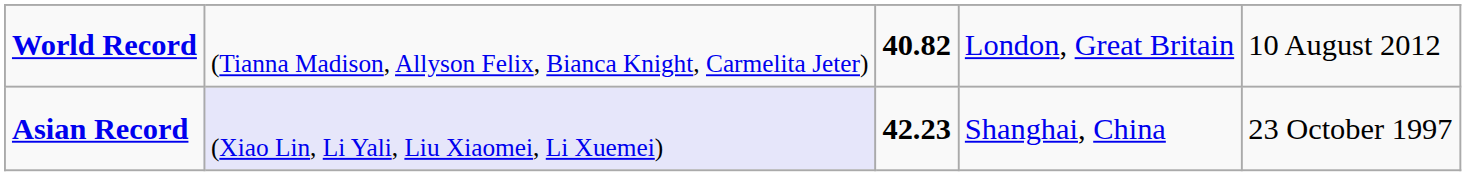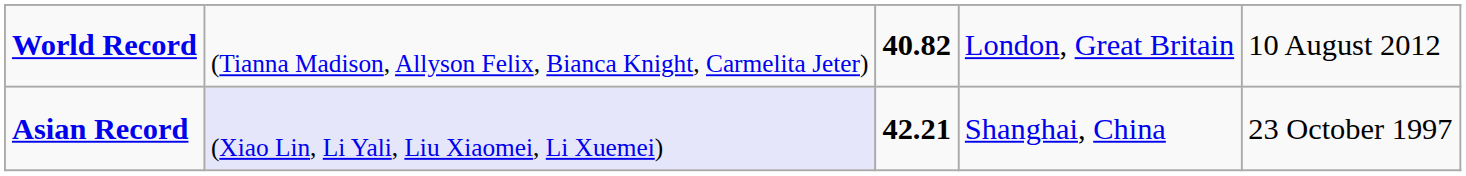Asian Record | column 3: 42.23 -> 42.21
